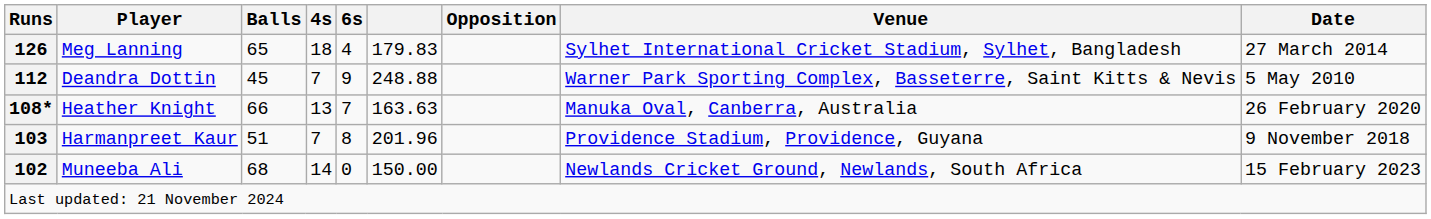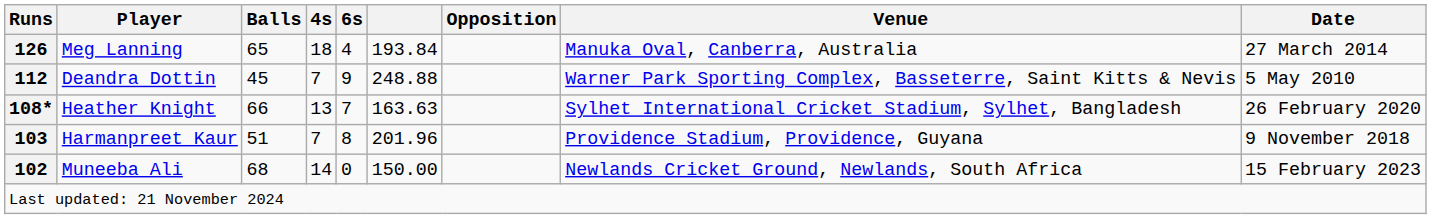Meg Lanning | column 6: 179.83 -> 193.84
Meg Lanning | Venue: Sylhet International Cricket Stadium, Sylhet, Bangladesh -> Manuka Oval, Canberra, Australia
Heather Knight | Venue: Manuka Oval, Canberra, Australia -> Sylhet International Cricket Stadium, Sylhet, Bangladesh
